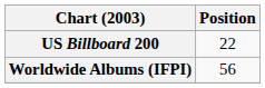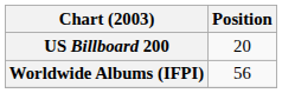US Billboard 200 | Position: 22 -> 20
